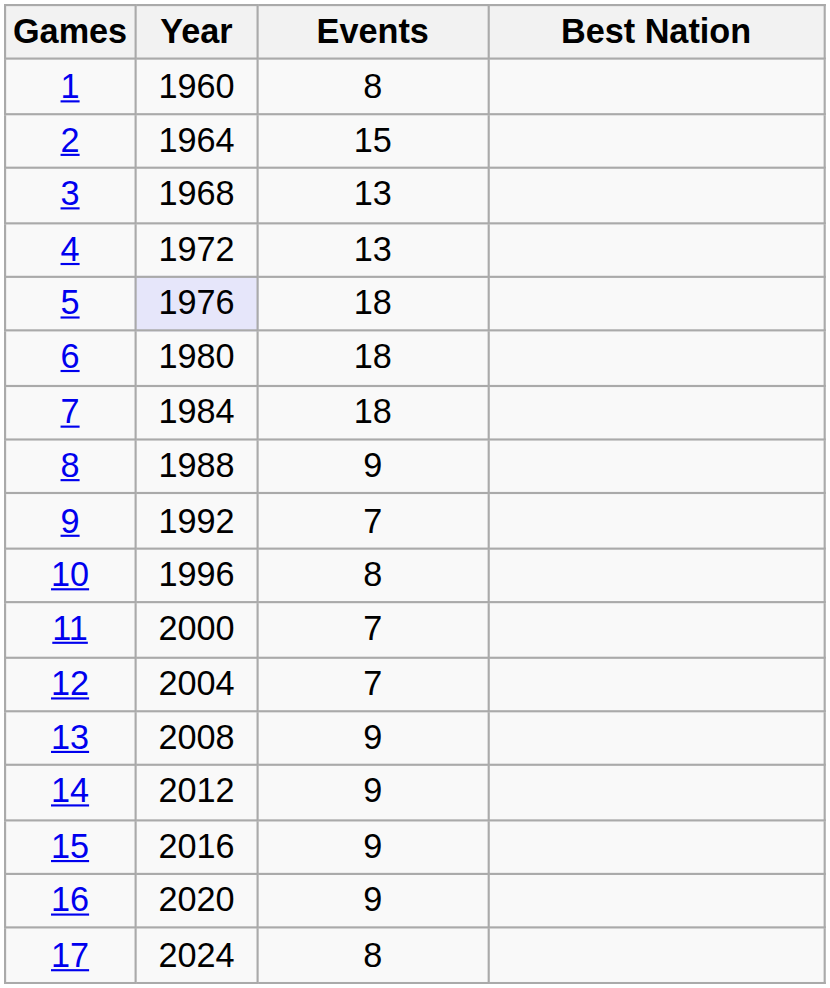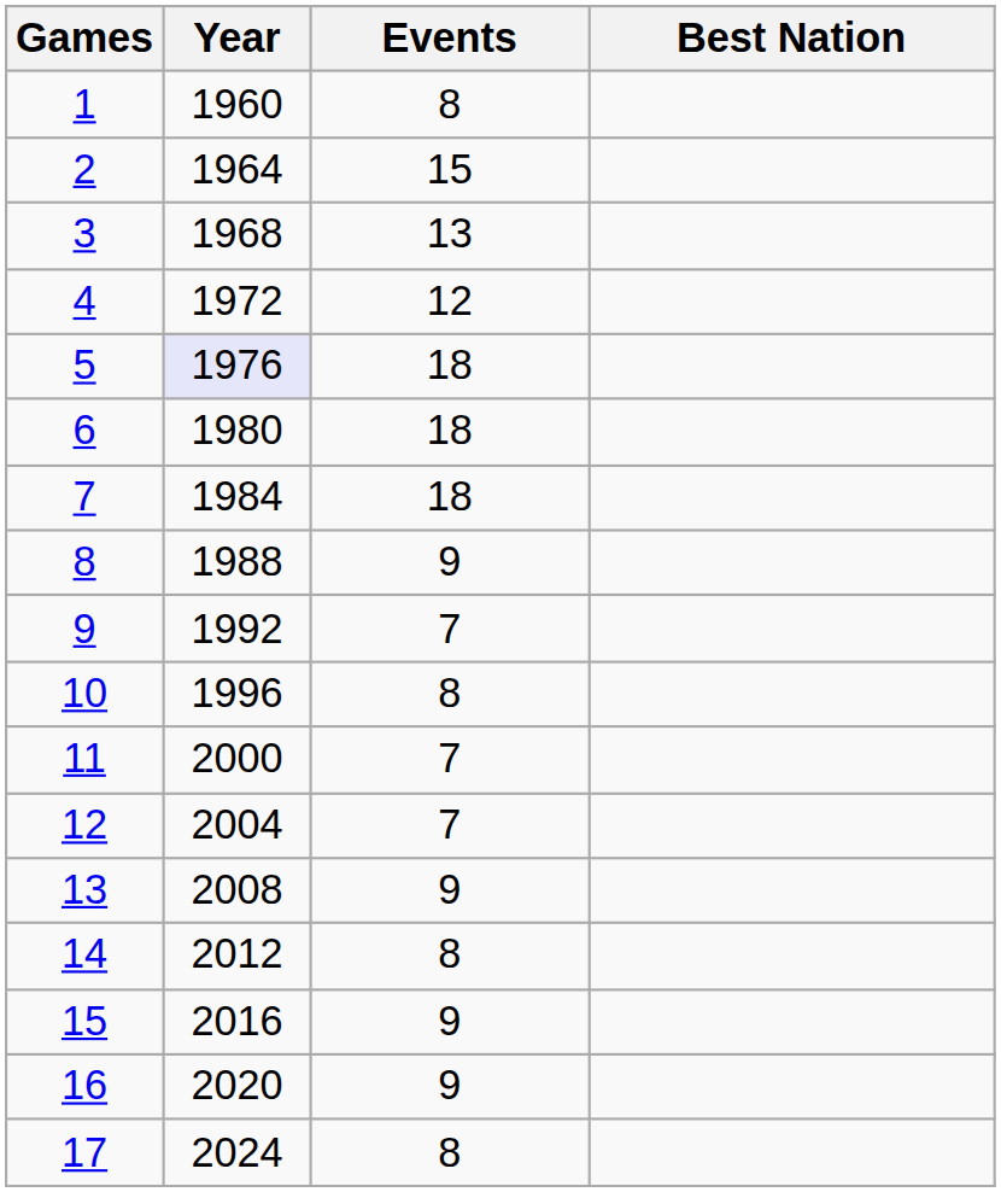4 | Events: 13 -> 12
14 | Events: 9 -> 8
